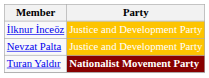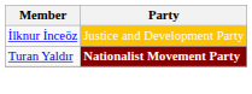- row: Nevzat Palta | Justice and Development Party
